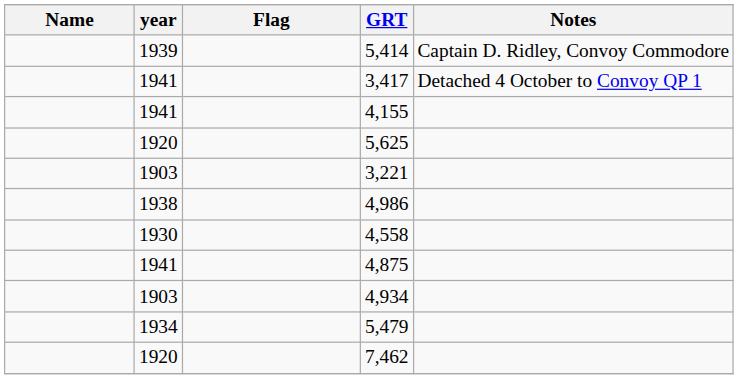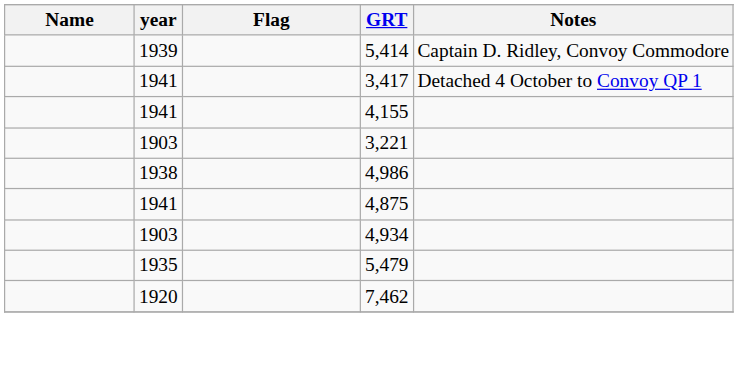- row: 1920 | 5,625
- row: 1930 | 4,558
5,479 | year: 1934 -> 1935
